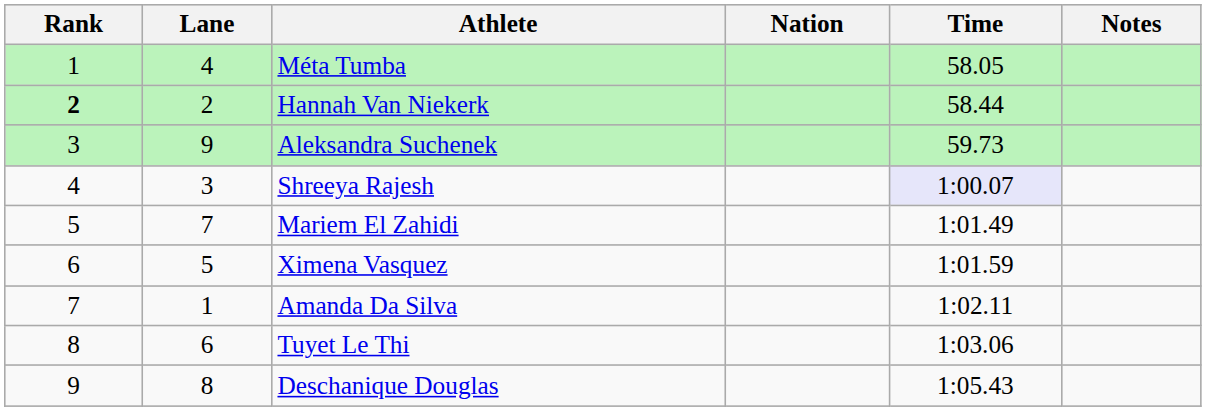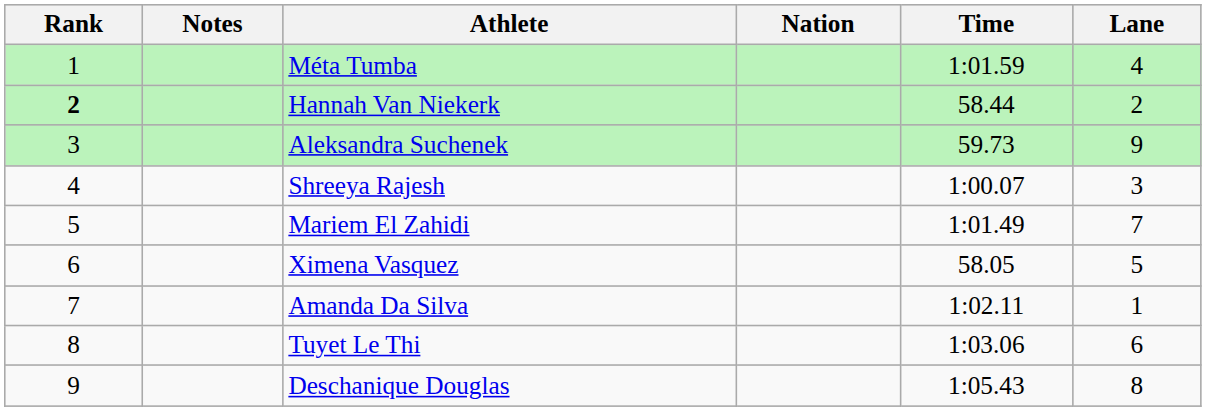columns swapped: Lane <-> Notes
Méta Tumba | Time: 58.05 -> 1:01.59
Shreeya Rajesh | Time: lavender background -> no background
Ximena Vasquez | Time: 1:01.59 -> 58.05
